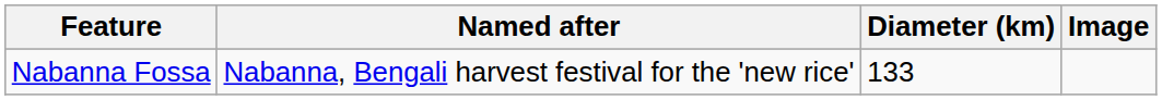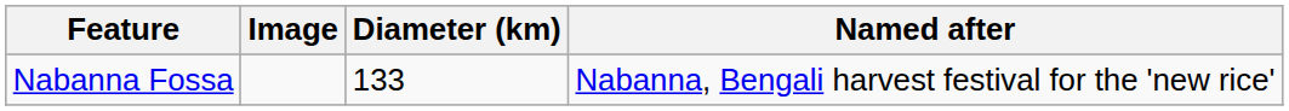columns swapped: Named after <-> Image
